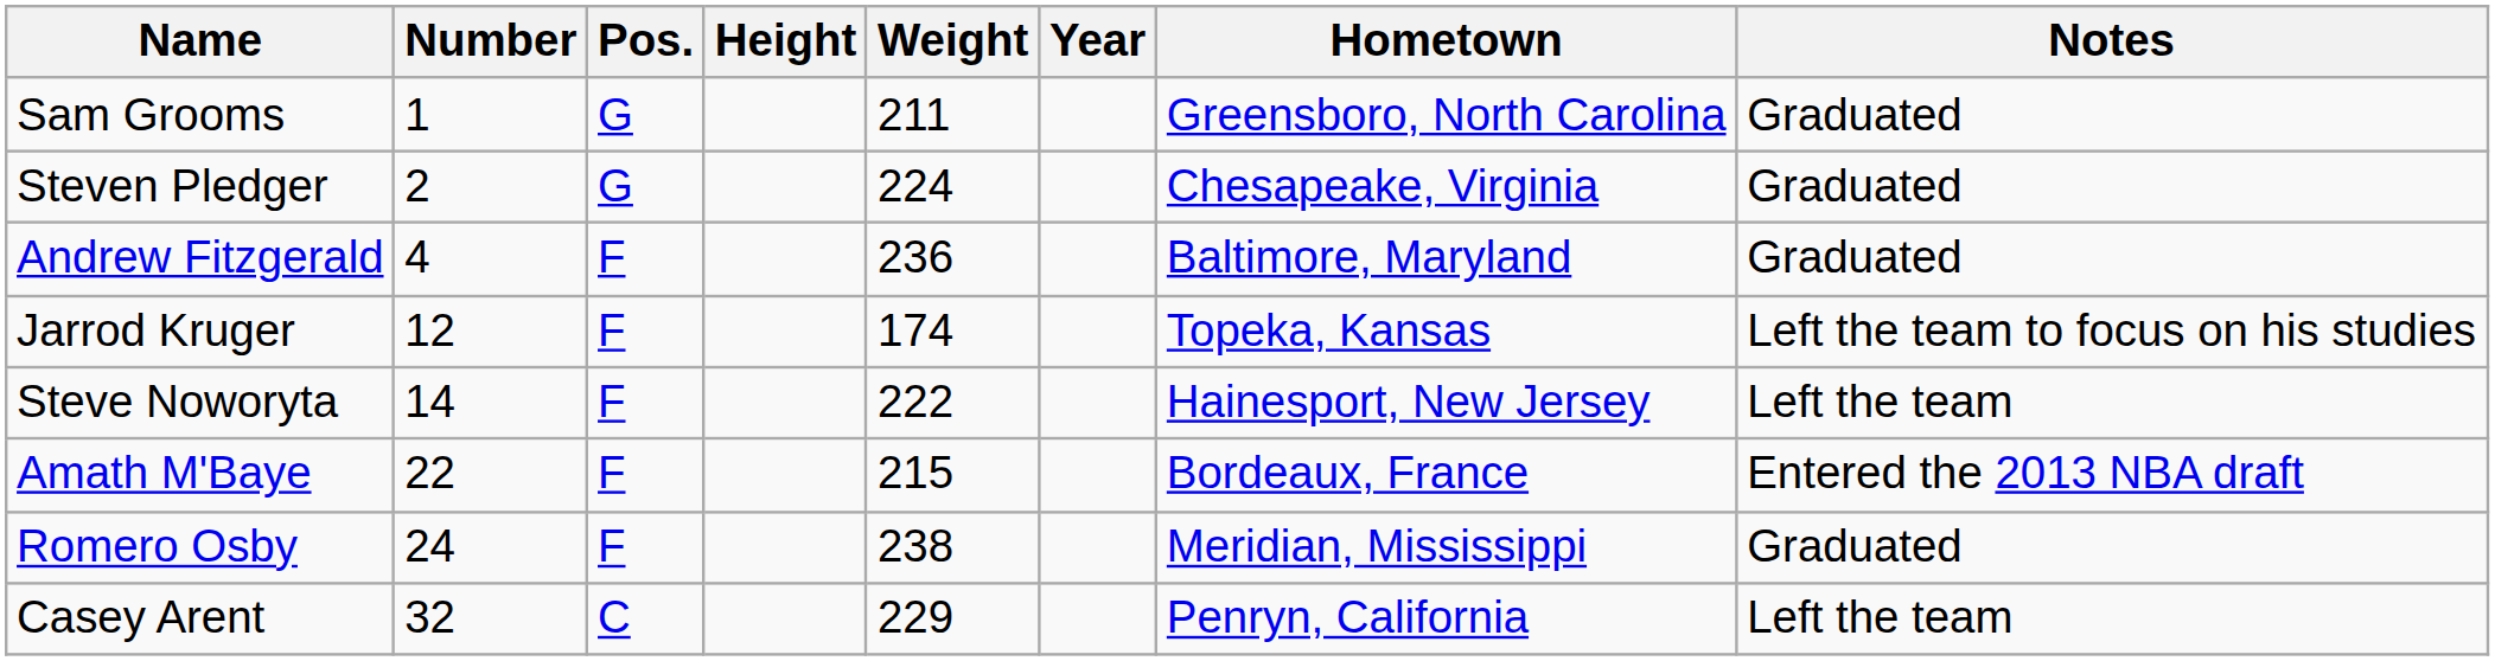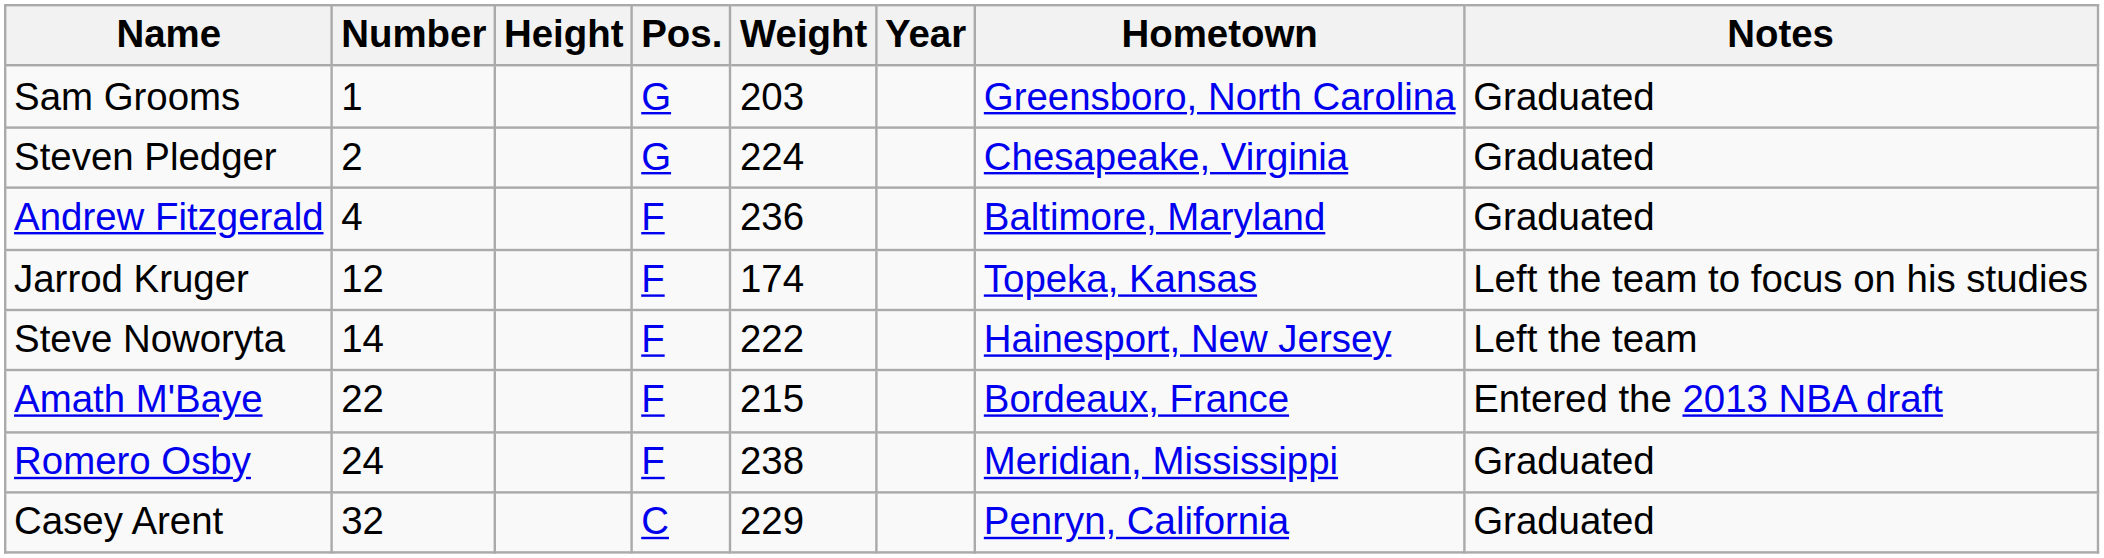columns swapped: Pos. <-> Height
Sam Grooms | Weight: 211 -> 203
Casey Arent | Notes: Left the team -> Graduated
